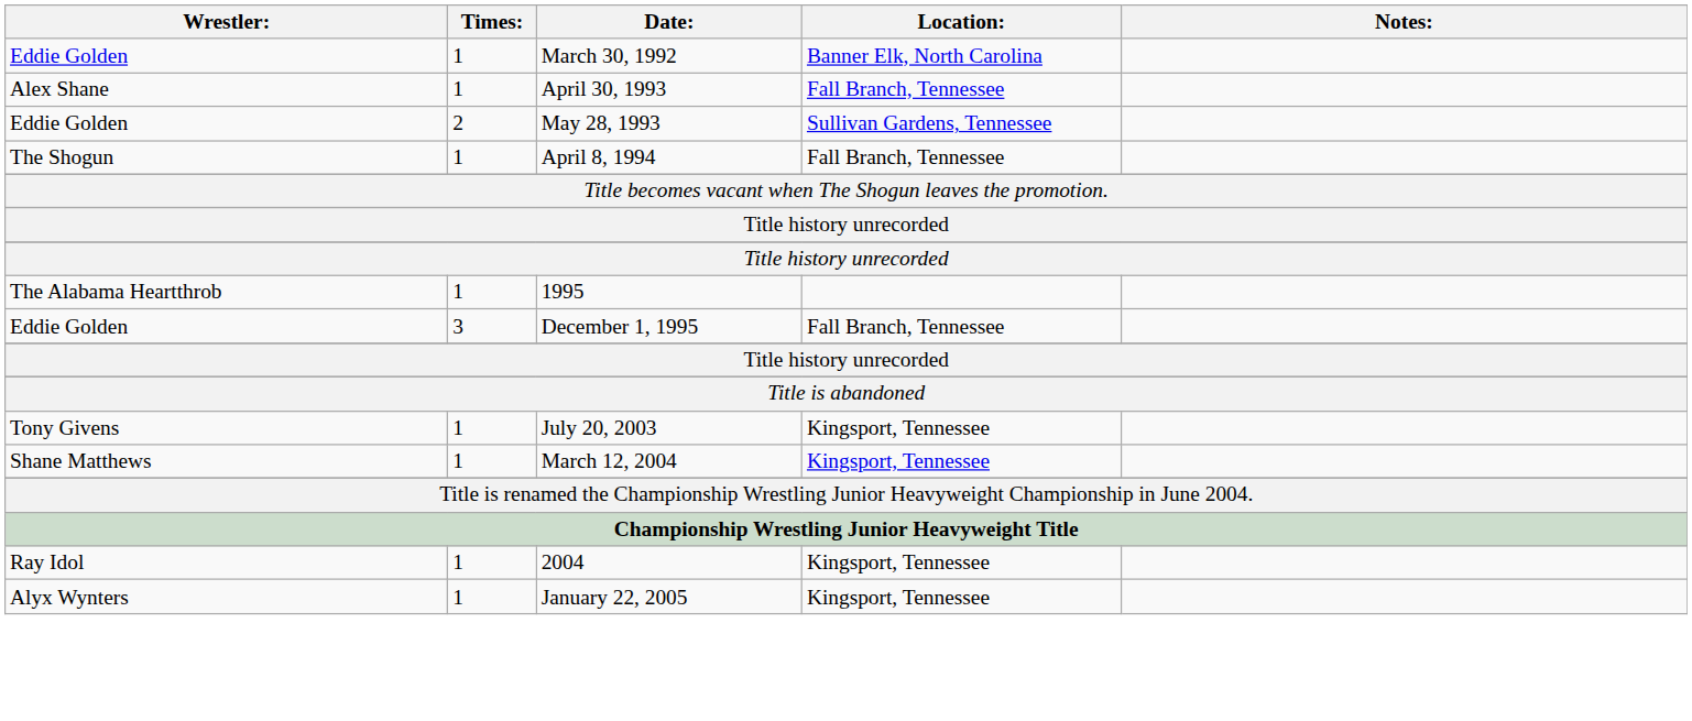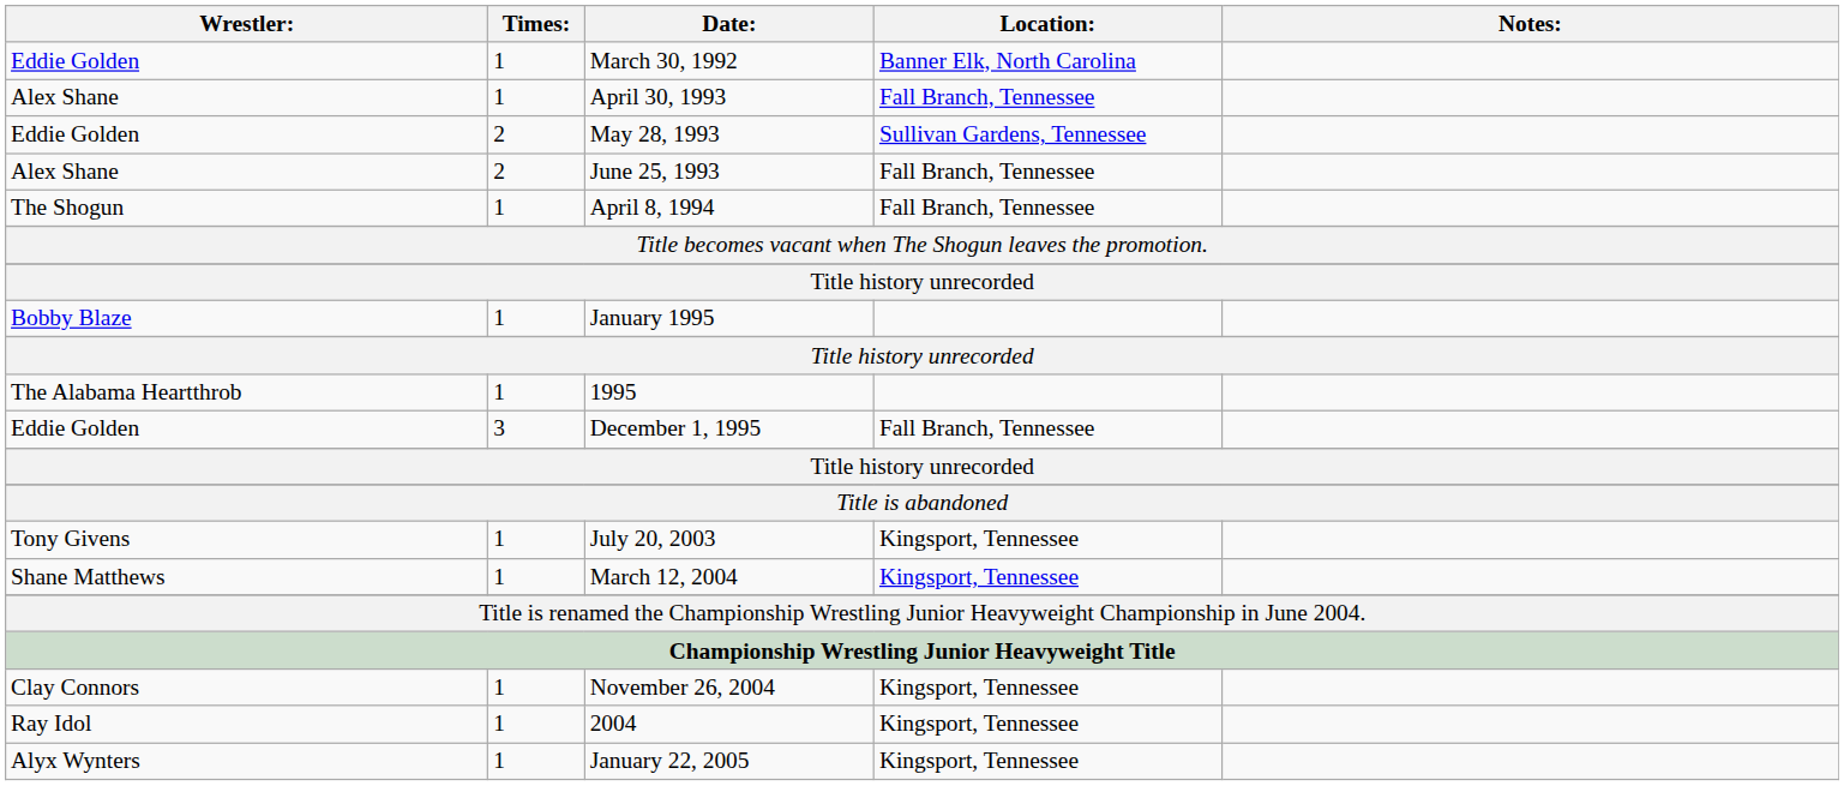+ row: Alex Shane | 2 | June 25, 1993 | Fall Branch, Tennessee
+ row: Bobby Blaze | 1 | January 1995
+ row: Clay Connors | 1 | November 26, 2004 | Kingsport, Tennessee
